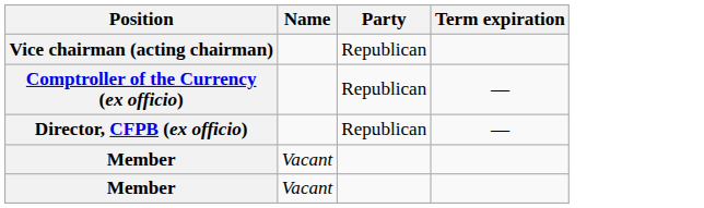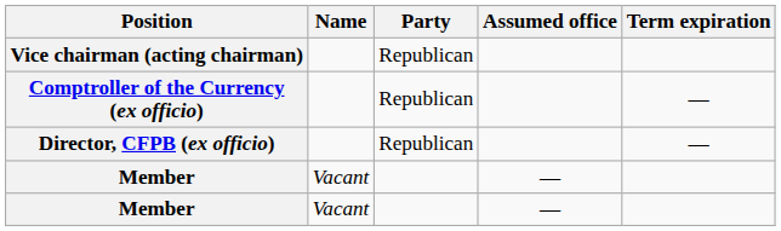+ column: Assumed office | — | —
